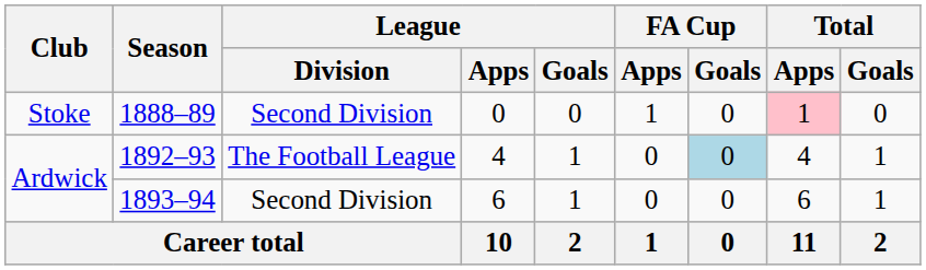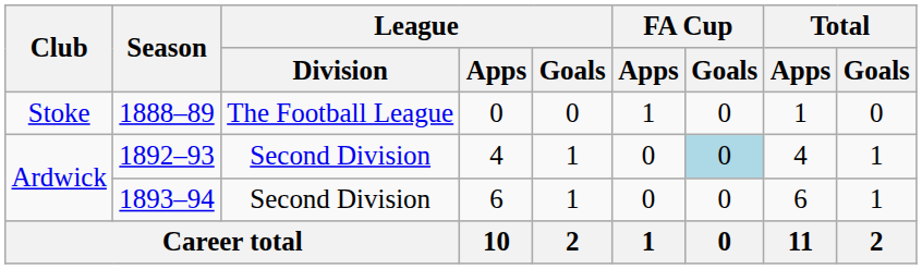1888–89 | League / Division: Second Division -> The Football League
1888–89 | Total / Apps: pink background -> no background
1892–93 | League / Division: The Football League -> Second Division
